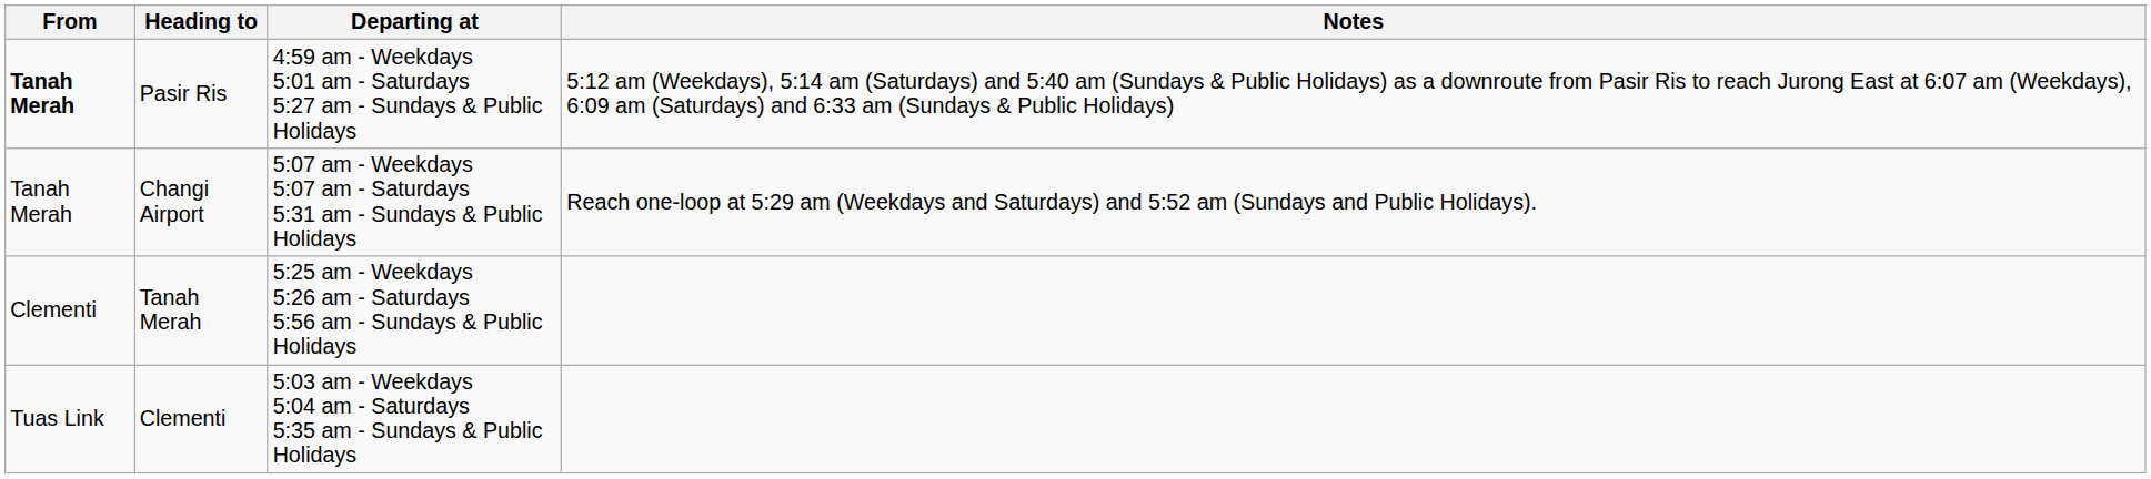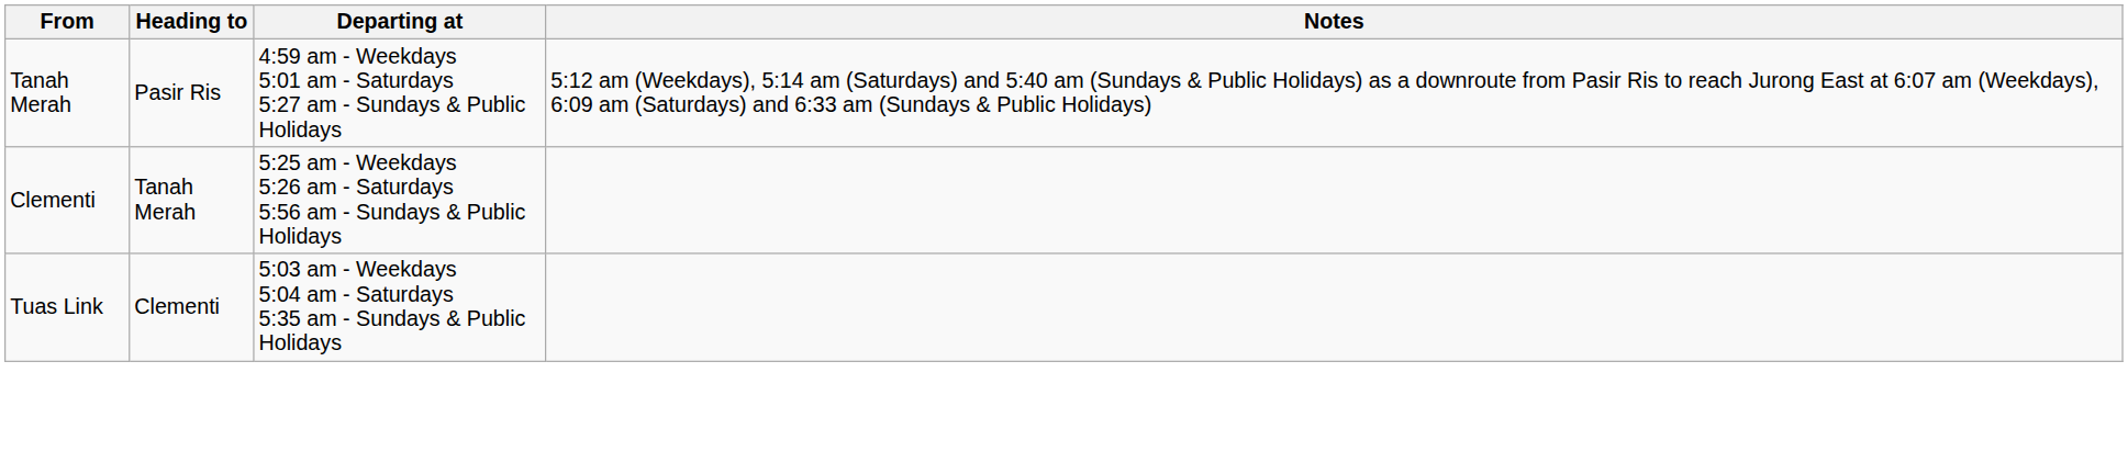Pasir Ris | From: bold -> normal
- row: Tanah Merah | Changi Airport | 5:07 am - Weekdays 5:07 am - Saturdays 5:31 am - Sundays & Public Holidays | Reach one-loop at 5:29 am (Weekdays and Saturdays) and 5:52 am (Sundays and Public Holidays).
